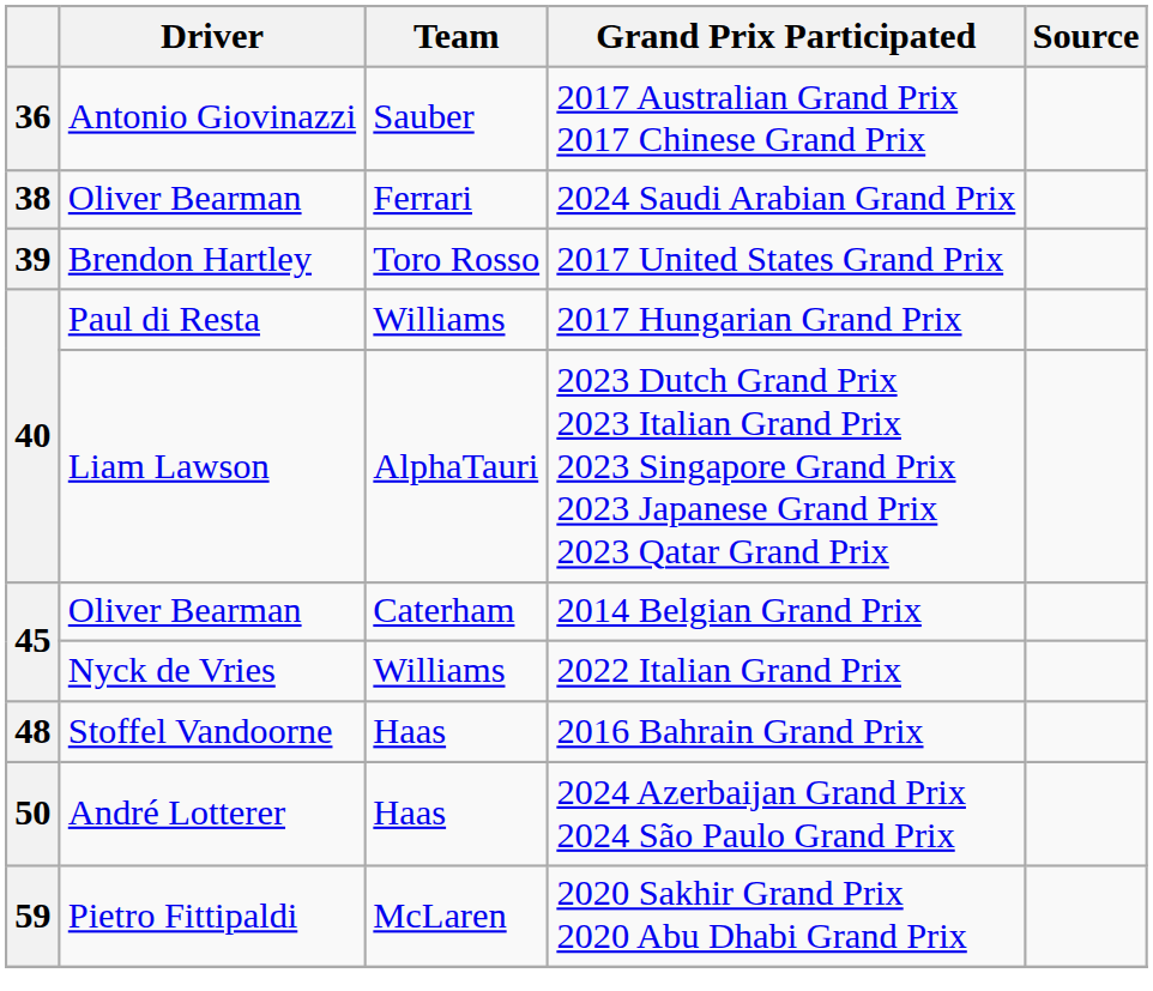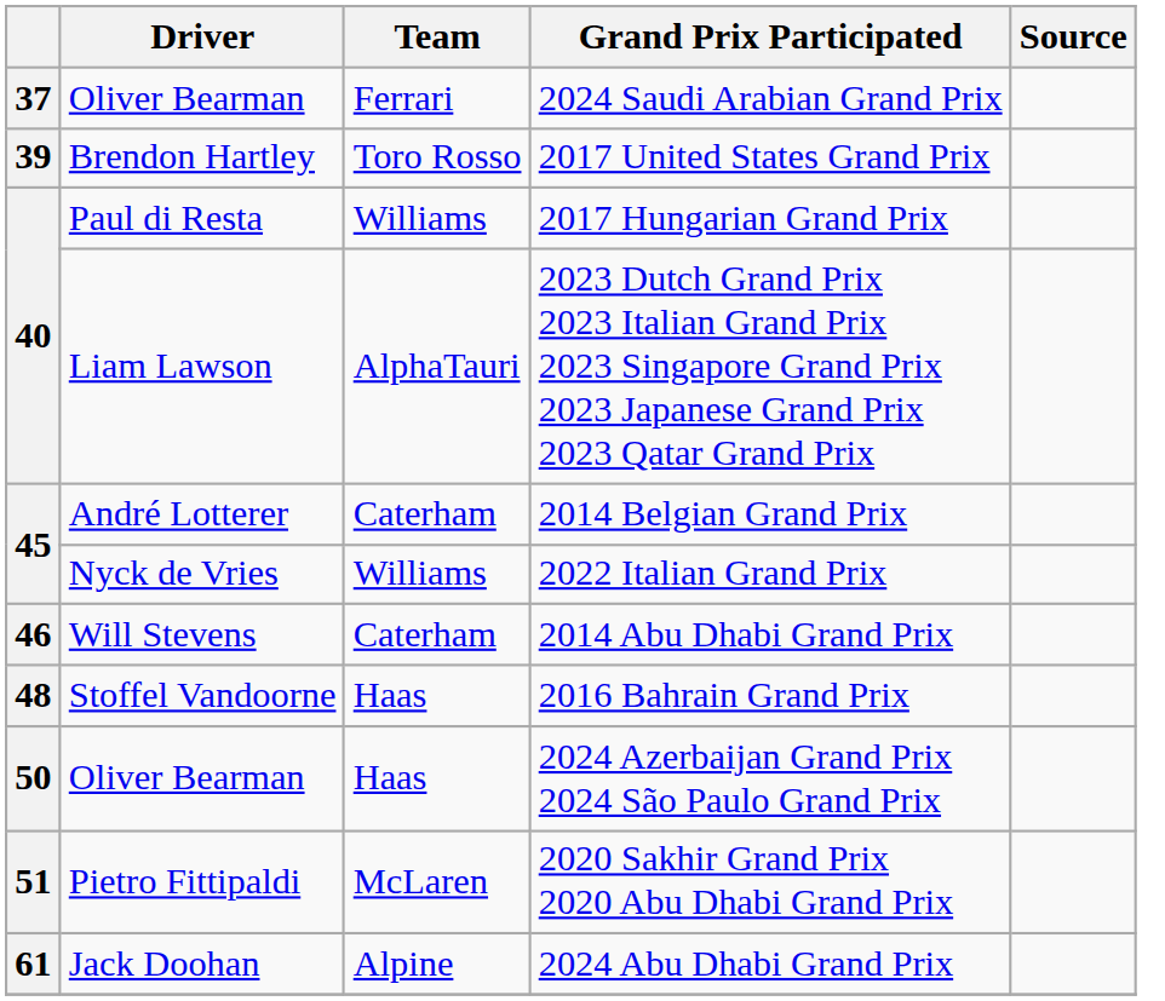- row: 36 | Antonio Giovinazzi | Sauber | 2017 Australian Grand Prix 2017 Chinese Grand Prix
2024 Saudi Arabian Grand Prix | column 1: 38 -> 37
2014 Belgian Grand Prix | Driver: Oliver Bearman -> André Lotterer
+ row: 46 | Will Stevens | Caterham | 2014 Abu Dhabi Grand Prix
2024 Azerbaijan Grand Prix 2024 São Paulo Grand Prix | Driver: André Lotterer -> Oliver Bearman
2020 Sakhir Grand Prix 2020 Abu Dhabi Grand Prix | column 1: 59 -> 51
+ row: 61 | Jack Doohan | Alpine | 2024 Abu Dhabi Grand Prix
